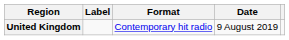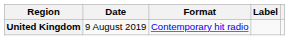columns swapped: Date <-> Label
